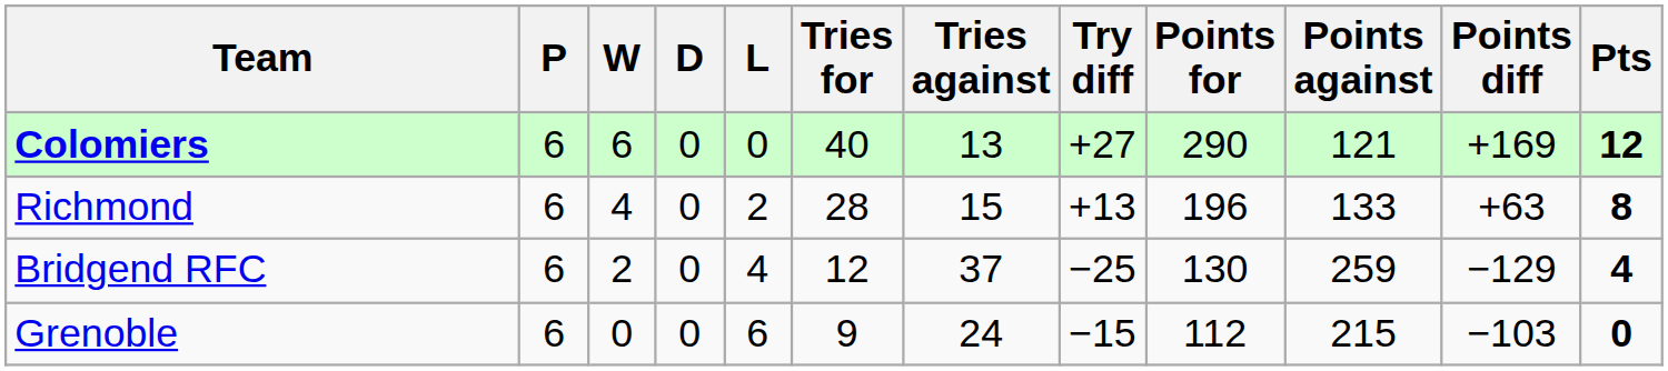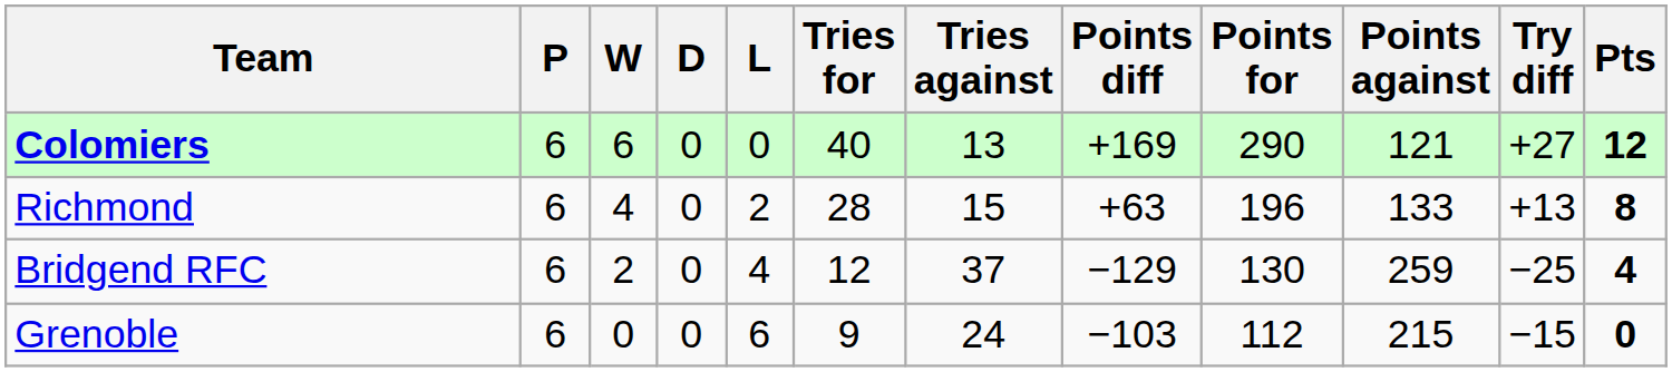columns swapped: Try diff <-> Points diff
